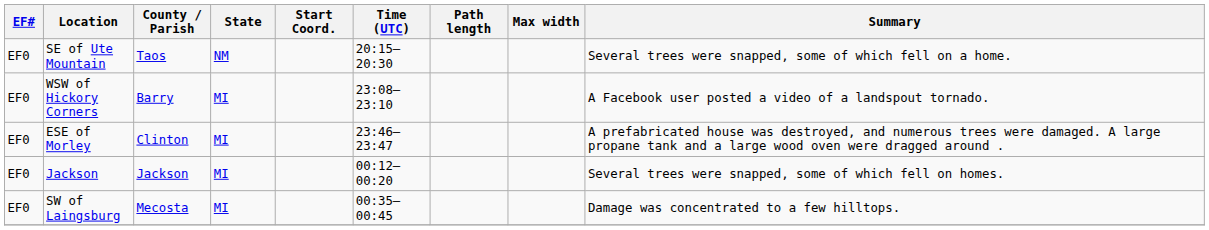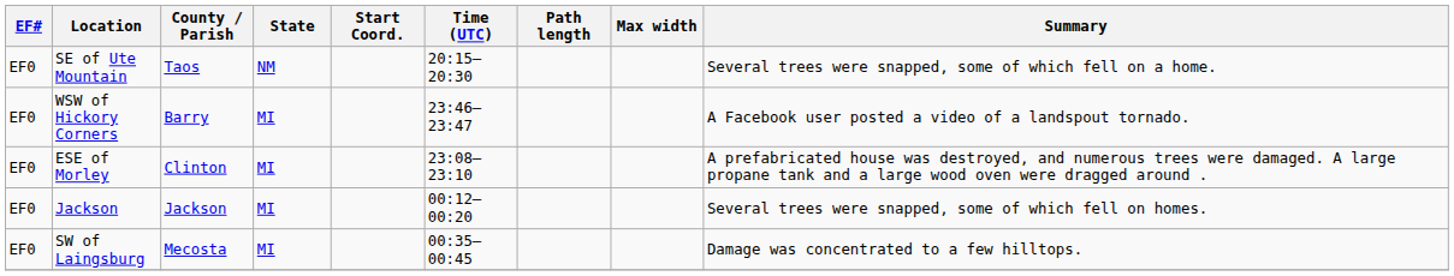WSW of Hickory Corners | Time (UTC): 23:08–23:10 -> 23:46–23:47
ESE of Morley | Time (UTC): 23:46–23:47 -> 23:08–23:10
